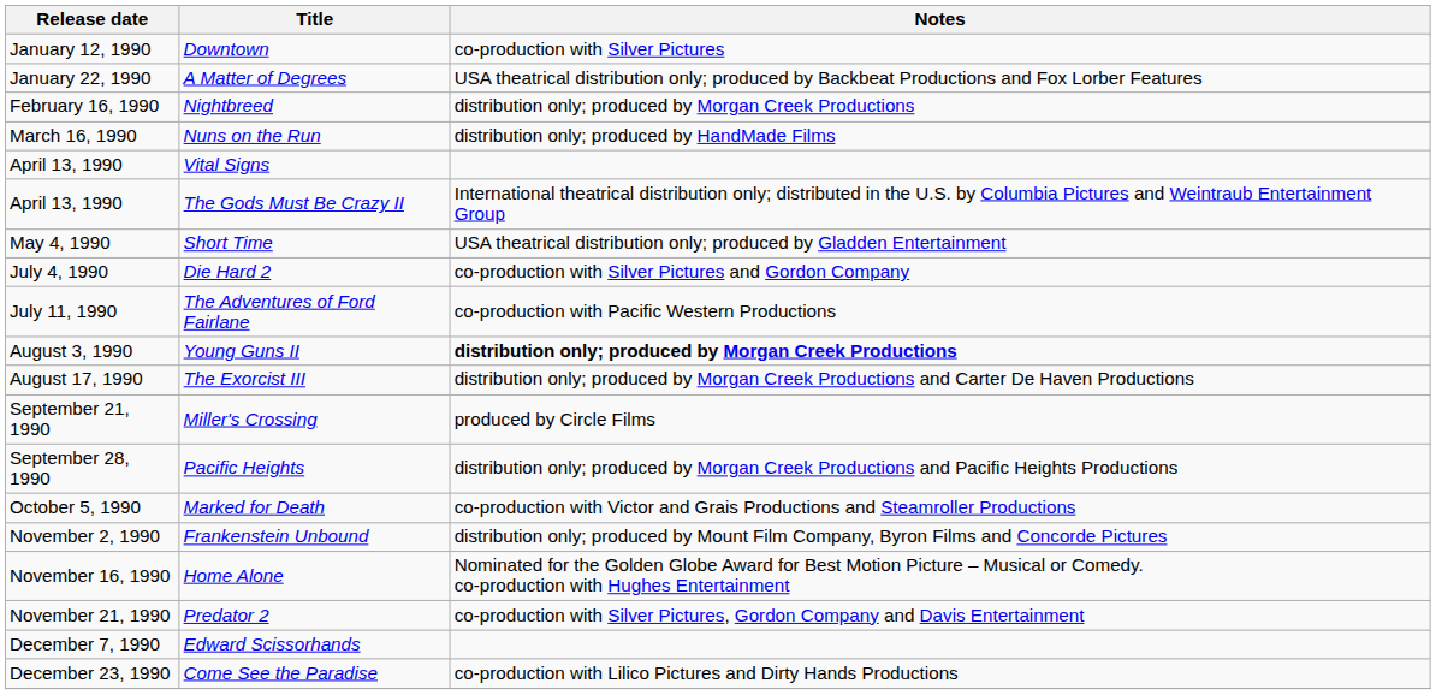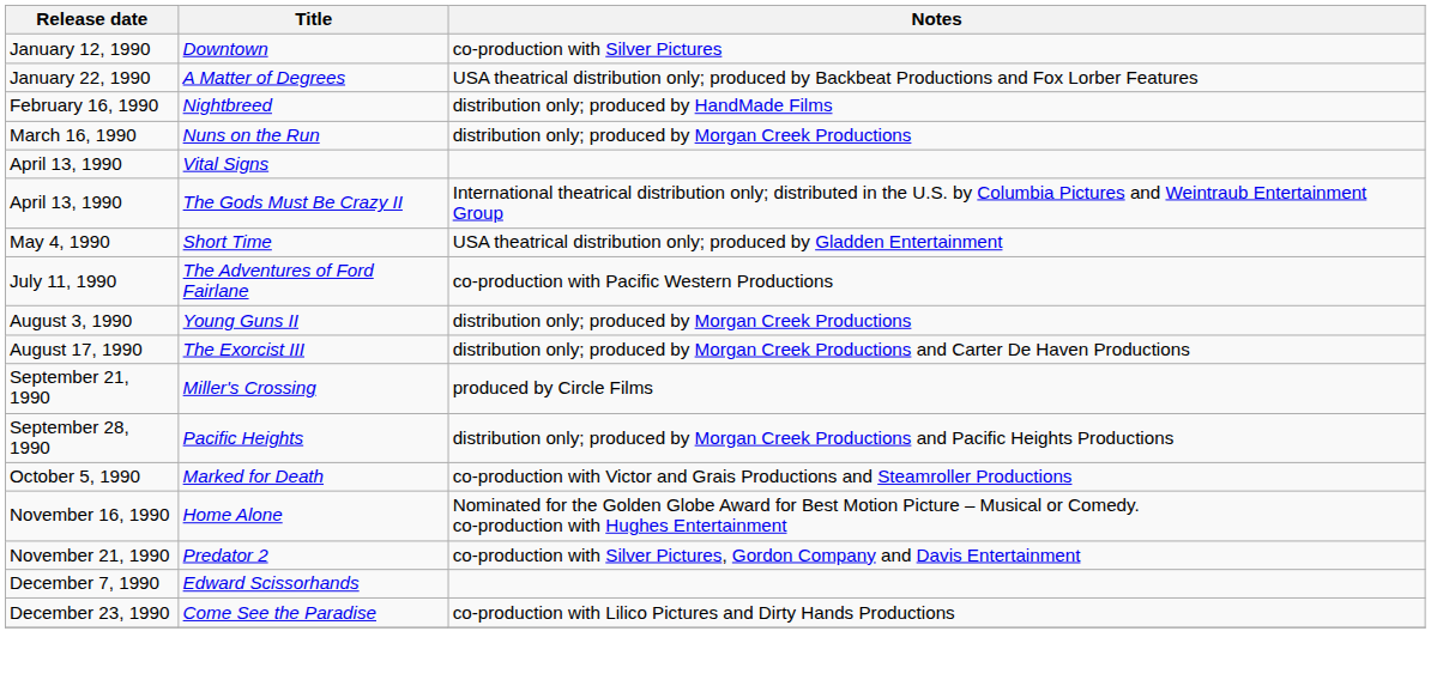Nightbreed | Notes: distribution only; produced by Morgan Creek Productions -> distribution only; produced by HandMade Films
Nuns on the Run | Notes: distribution only; produced by HandMade Films -> distribution only; produced by Morgan Creek Productions
- row: July 4, 1990 | Die Hard 2 | co-production with Silver Pictures and Gordon Company
Young Guns II | Notes: bold -> normal
- row: November 2, 1990 | Frankenstein Unbound | distribution only; produced by Mount Film Company, Byron Films and Concorde Pictures
